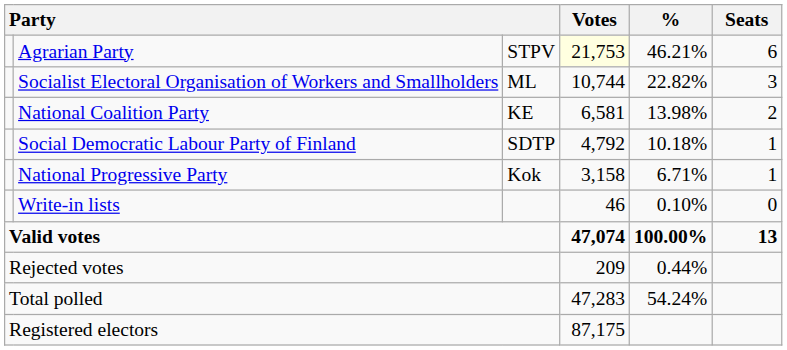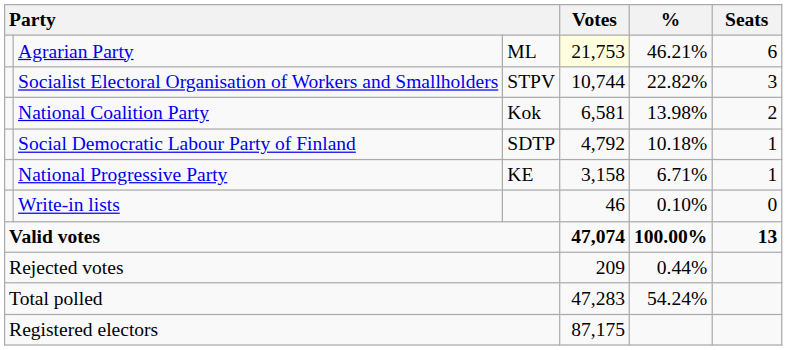Agrarian Party | column 3: STPV -> ML
Socialist Electoral Organisation of Workers and Smallholders | column 3: ML -> STPV
National Coalition Party | column 3: KE -> Kok
National Progressive Party | column 3: Kok -> KE
